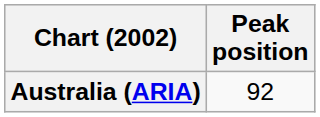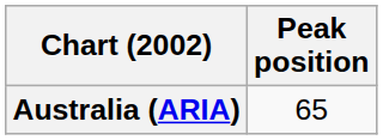Australia (ARIA) | Peak position: 92 -> 65
